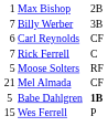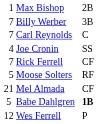Carl Reynolds | column 1: 6 -> 7
Carl Reynolds | column 3: CF -> C
+ row: 4 | Joe Cronin | SS
Rick Ferrell | column 3: C -> CF
Wes Ferrell | column 1: 15 -> 12
